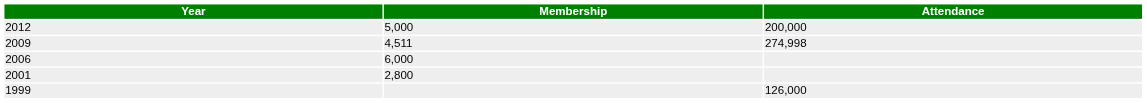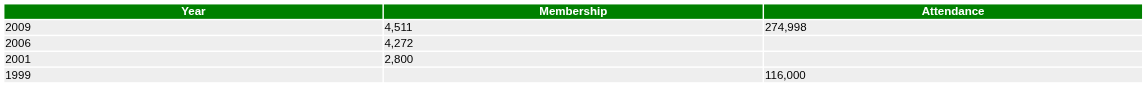- row: 2012 | 5,000 | 200,000
2006 | Membership: 6,000 -> 4,272
1999 | Attendance: 126,000 -> 116,000
